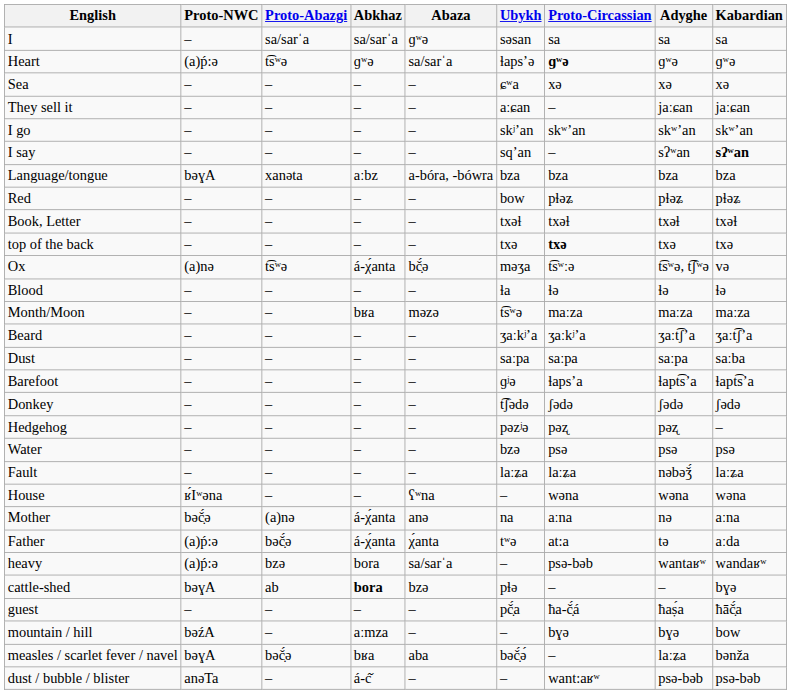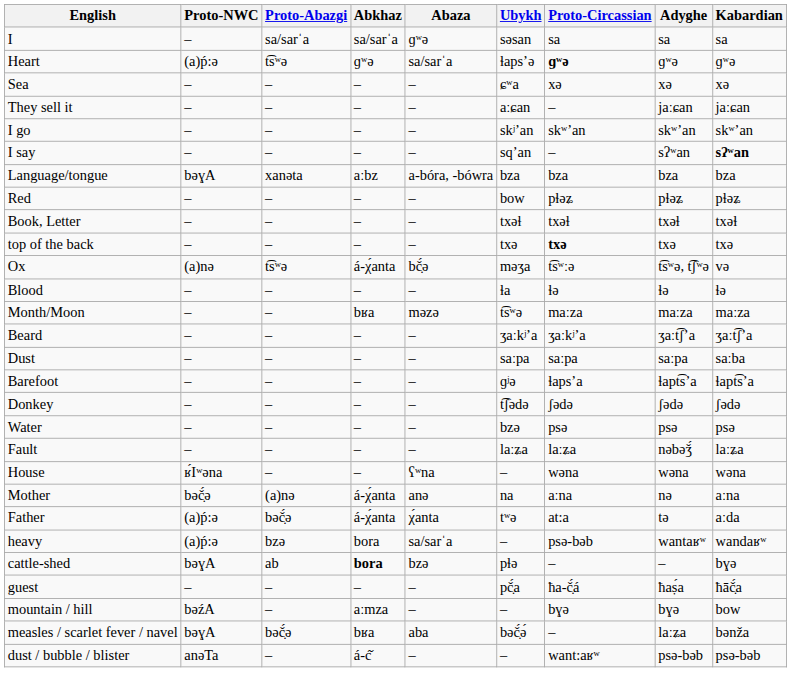- row: Hedgehog | – | – | – | – | pəzʲə | pəʐ | pəʐ | –
